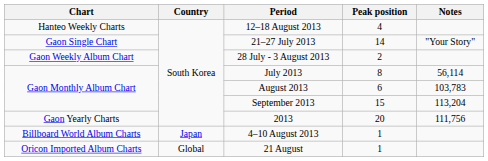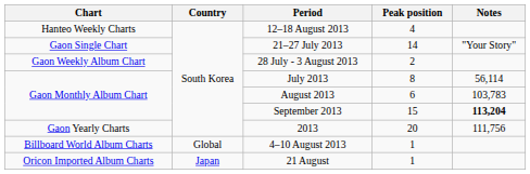September 2013 | Notes: normal -> bold
4–10 August 2013 | Country: Japan -> Global
21 August | Country: Global -> Japan
